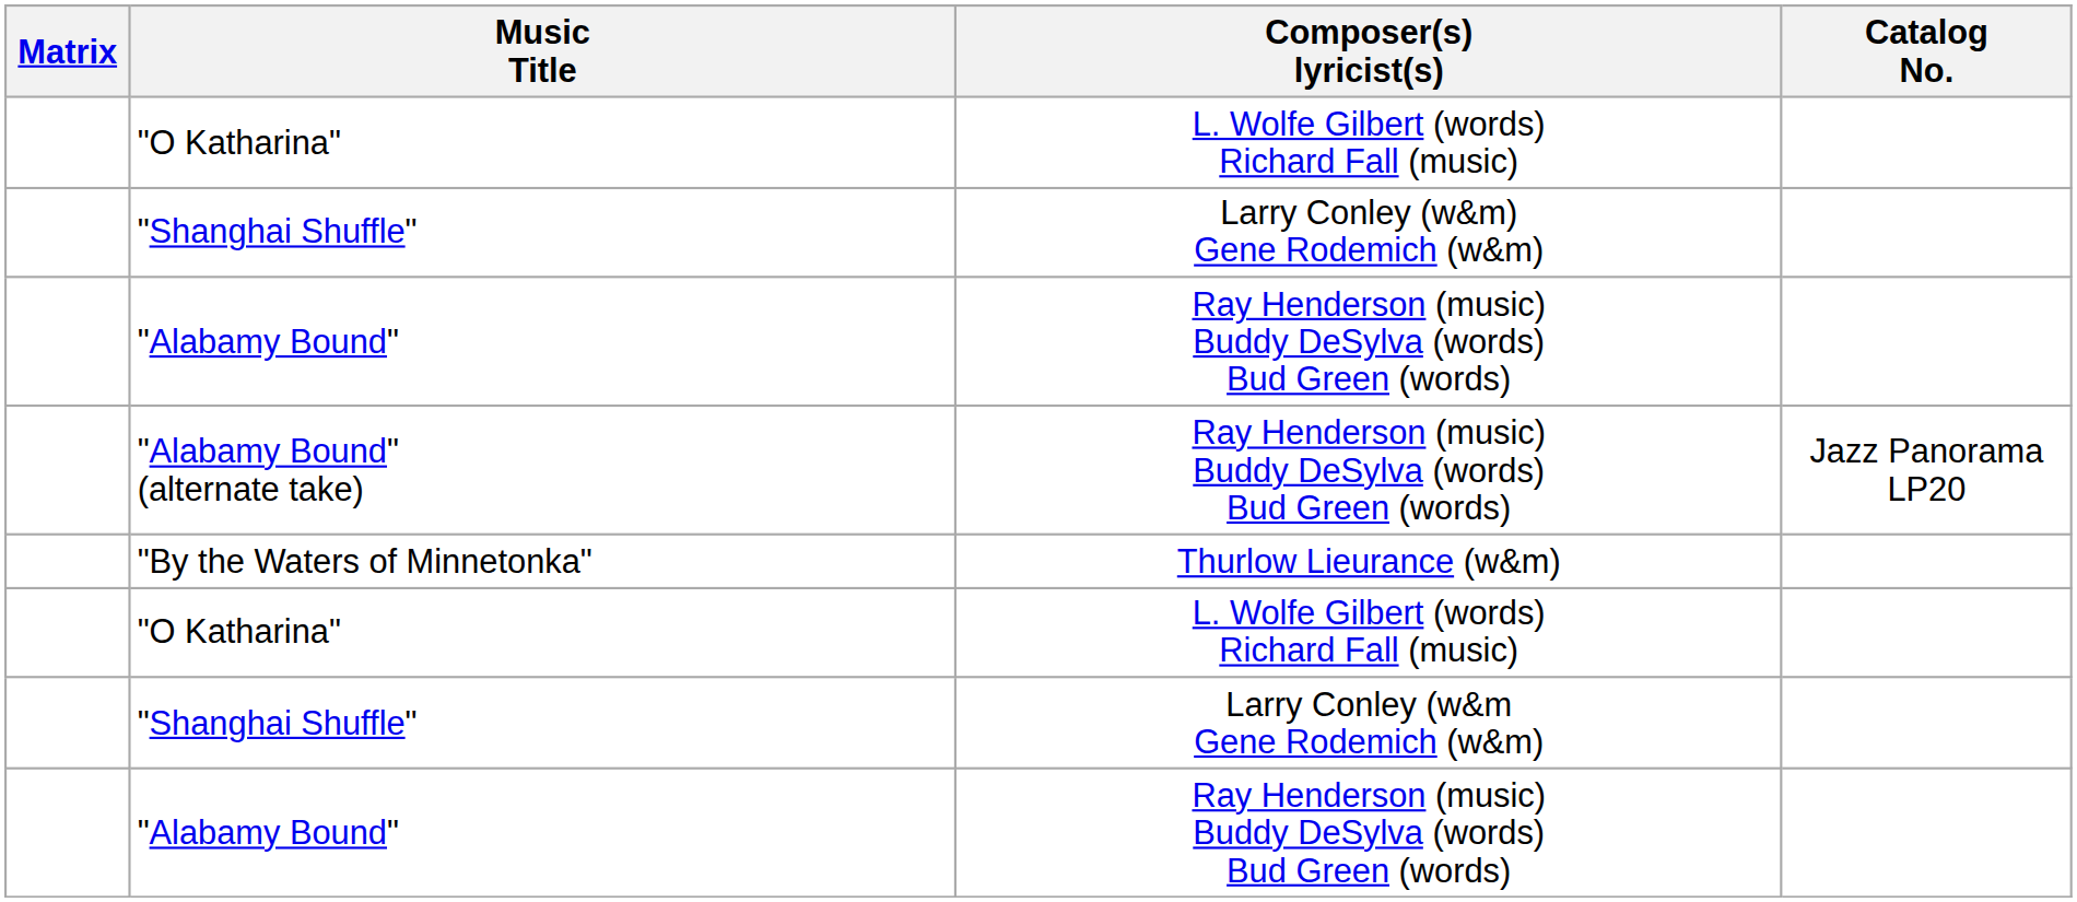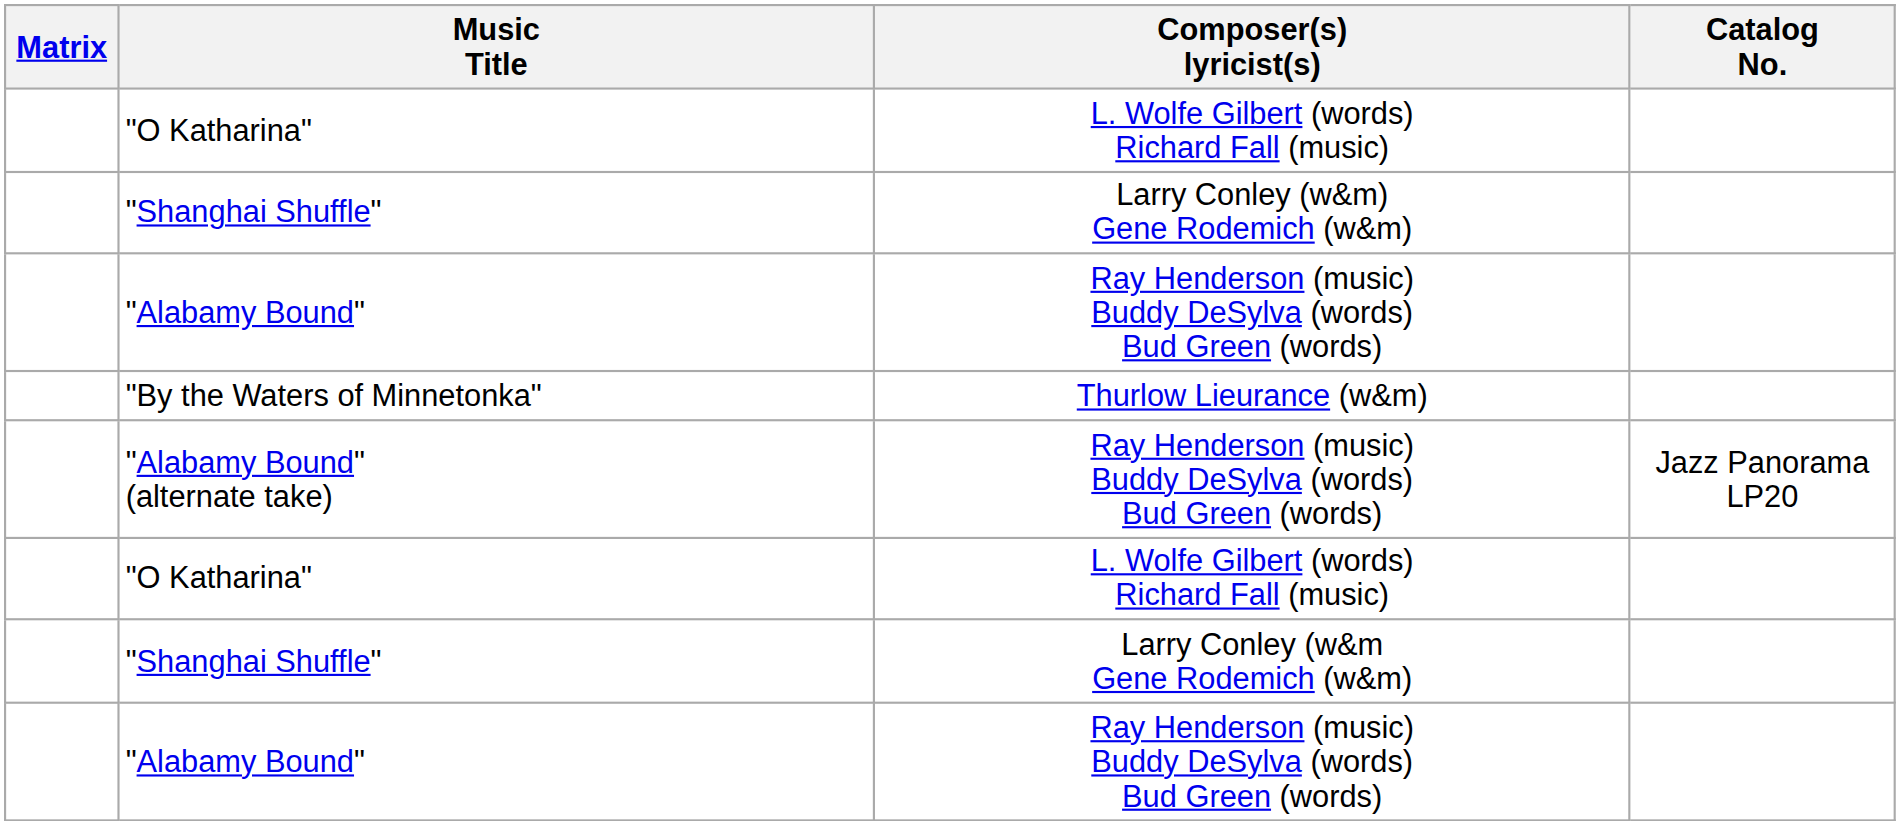rows swapped: "Alabamy Bound" (alternate take) <-> "By the Waters of Minnetonka"
